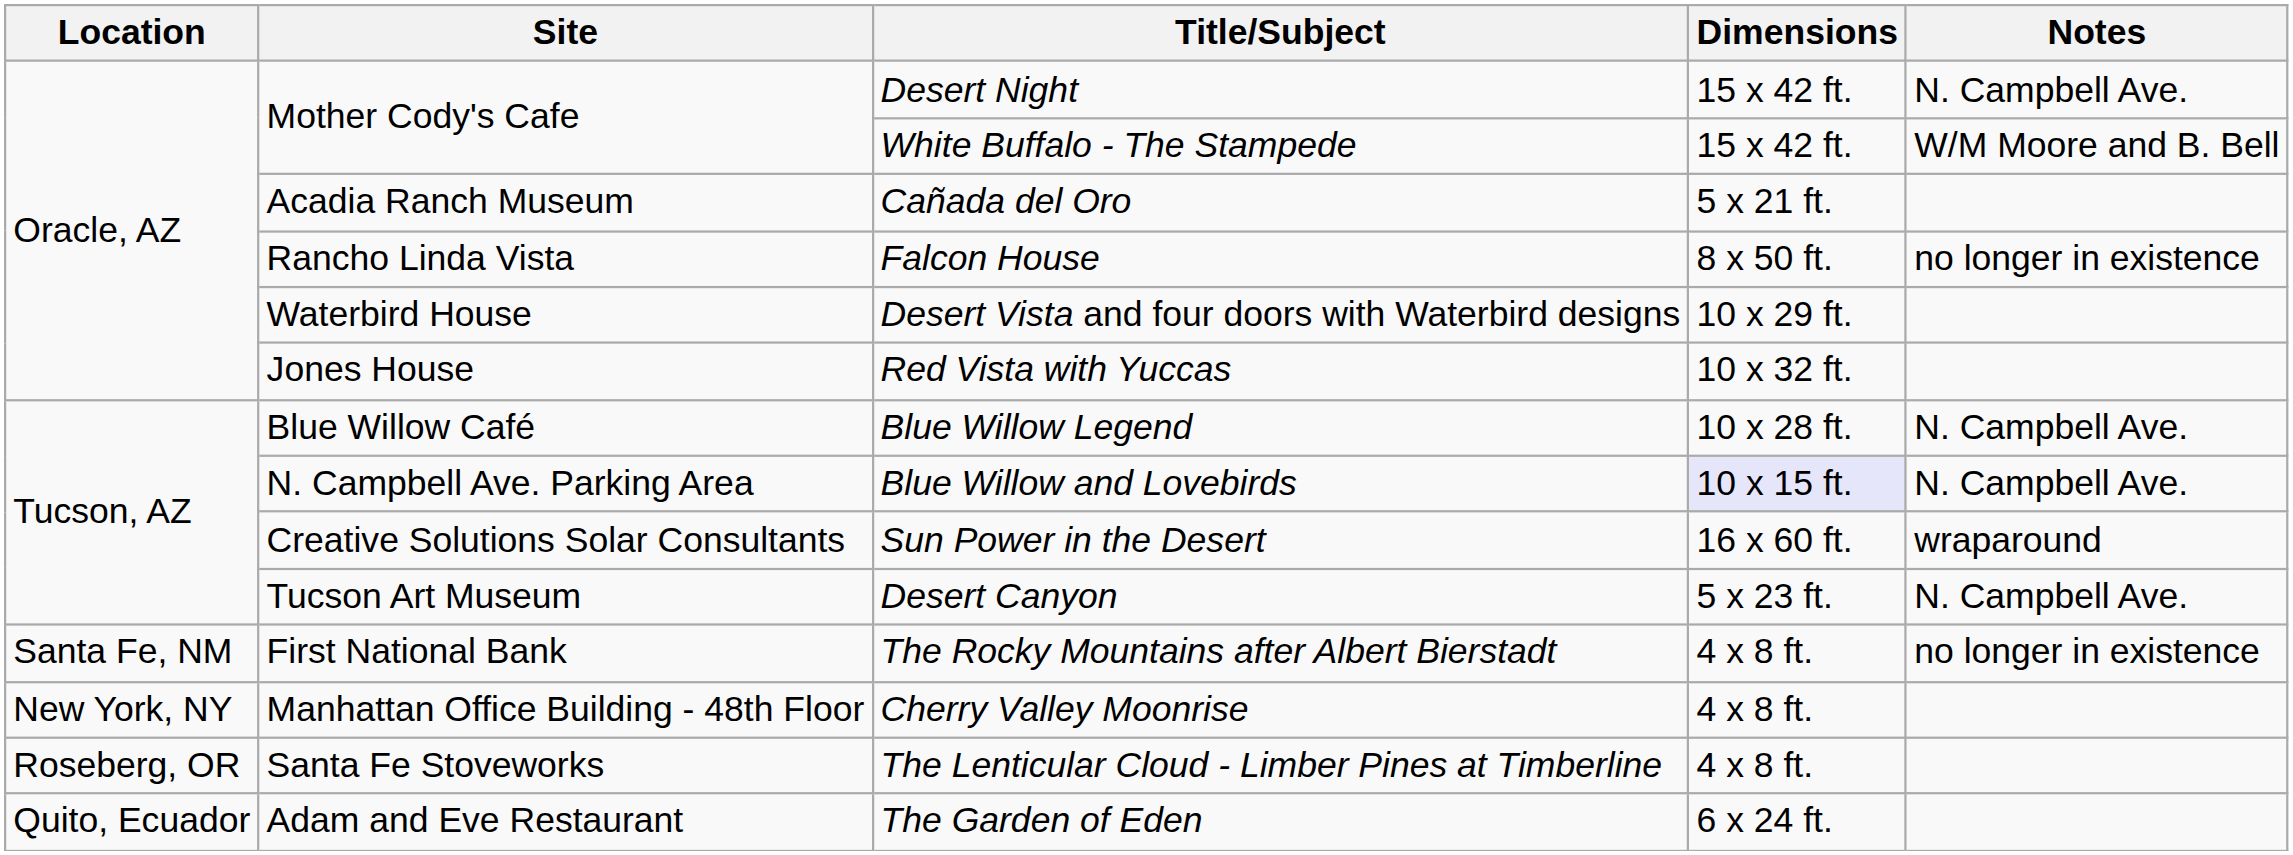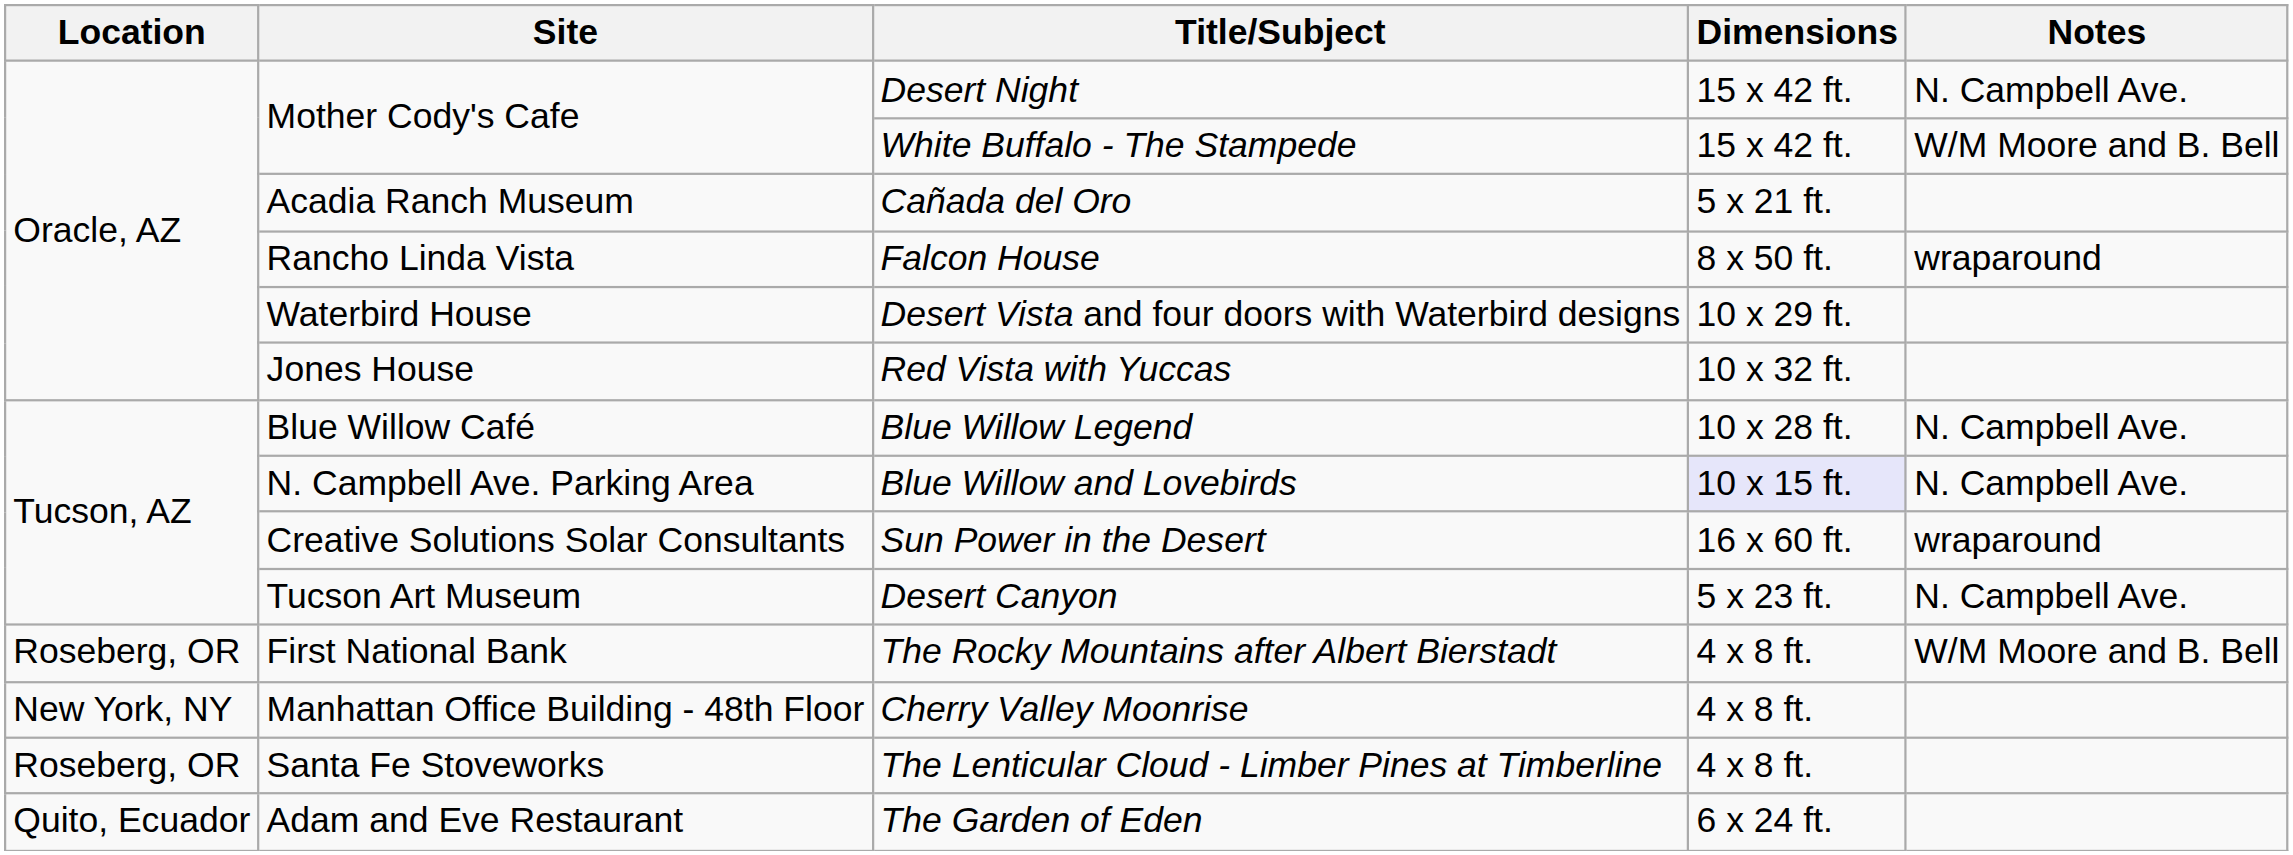Falcon House | Notes: no longer in existence -> wraparound
The Rocky Mountains after Albert Bierstadt | Location: Santa Fe, NM -> Roseberg, OR
The Rocky Mountains after Albert Bierstadt | Notes: no longer in existence -> W/M Moore and B. Bell
